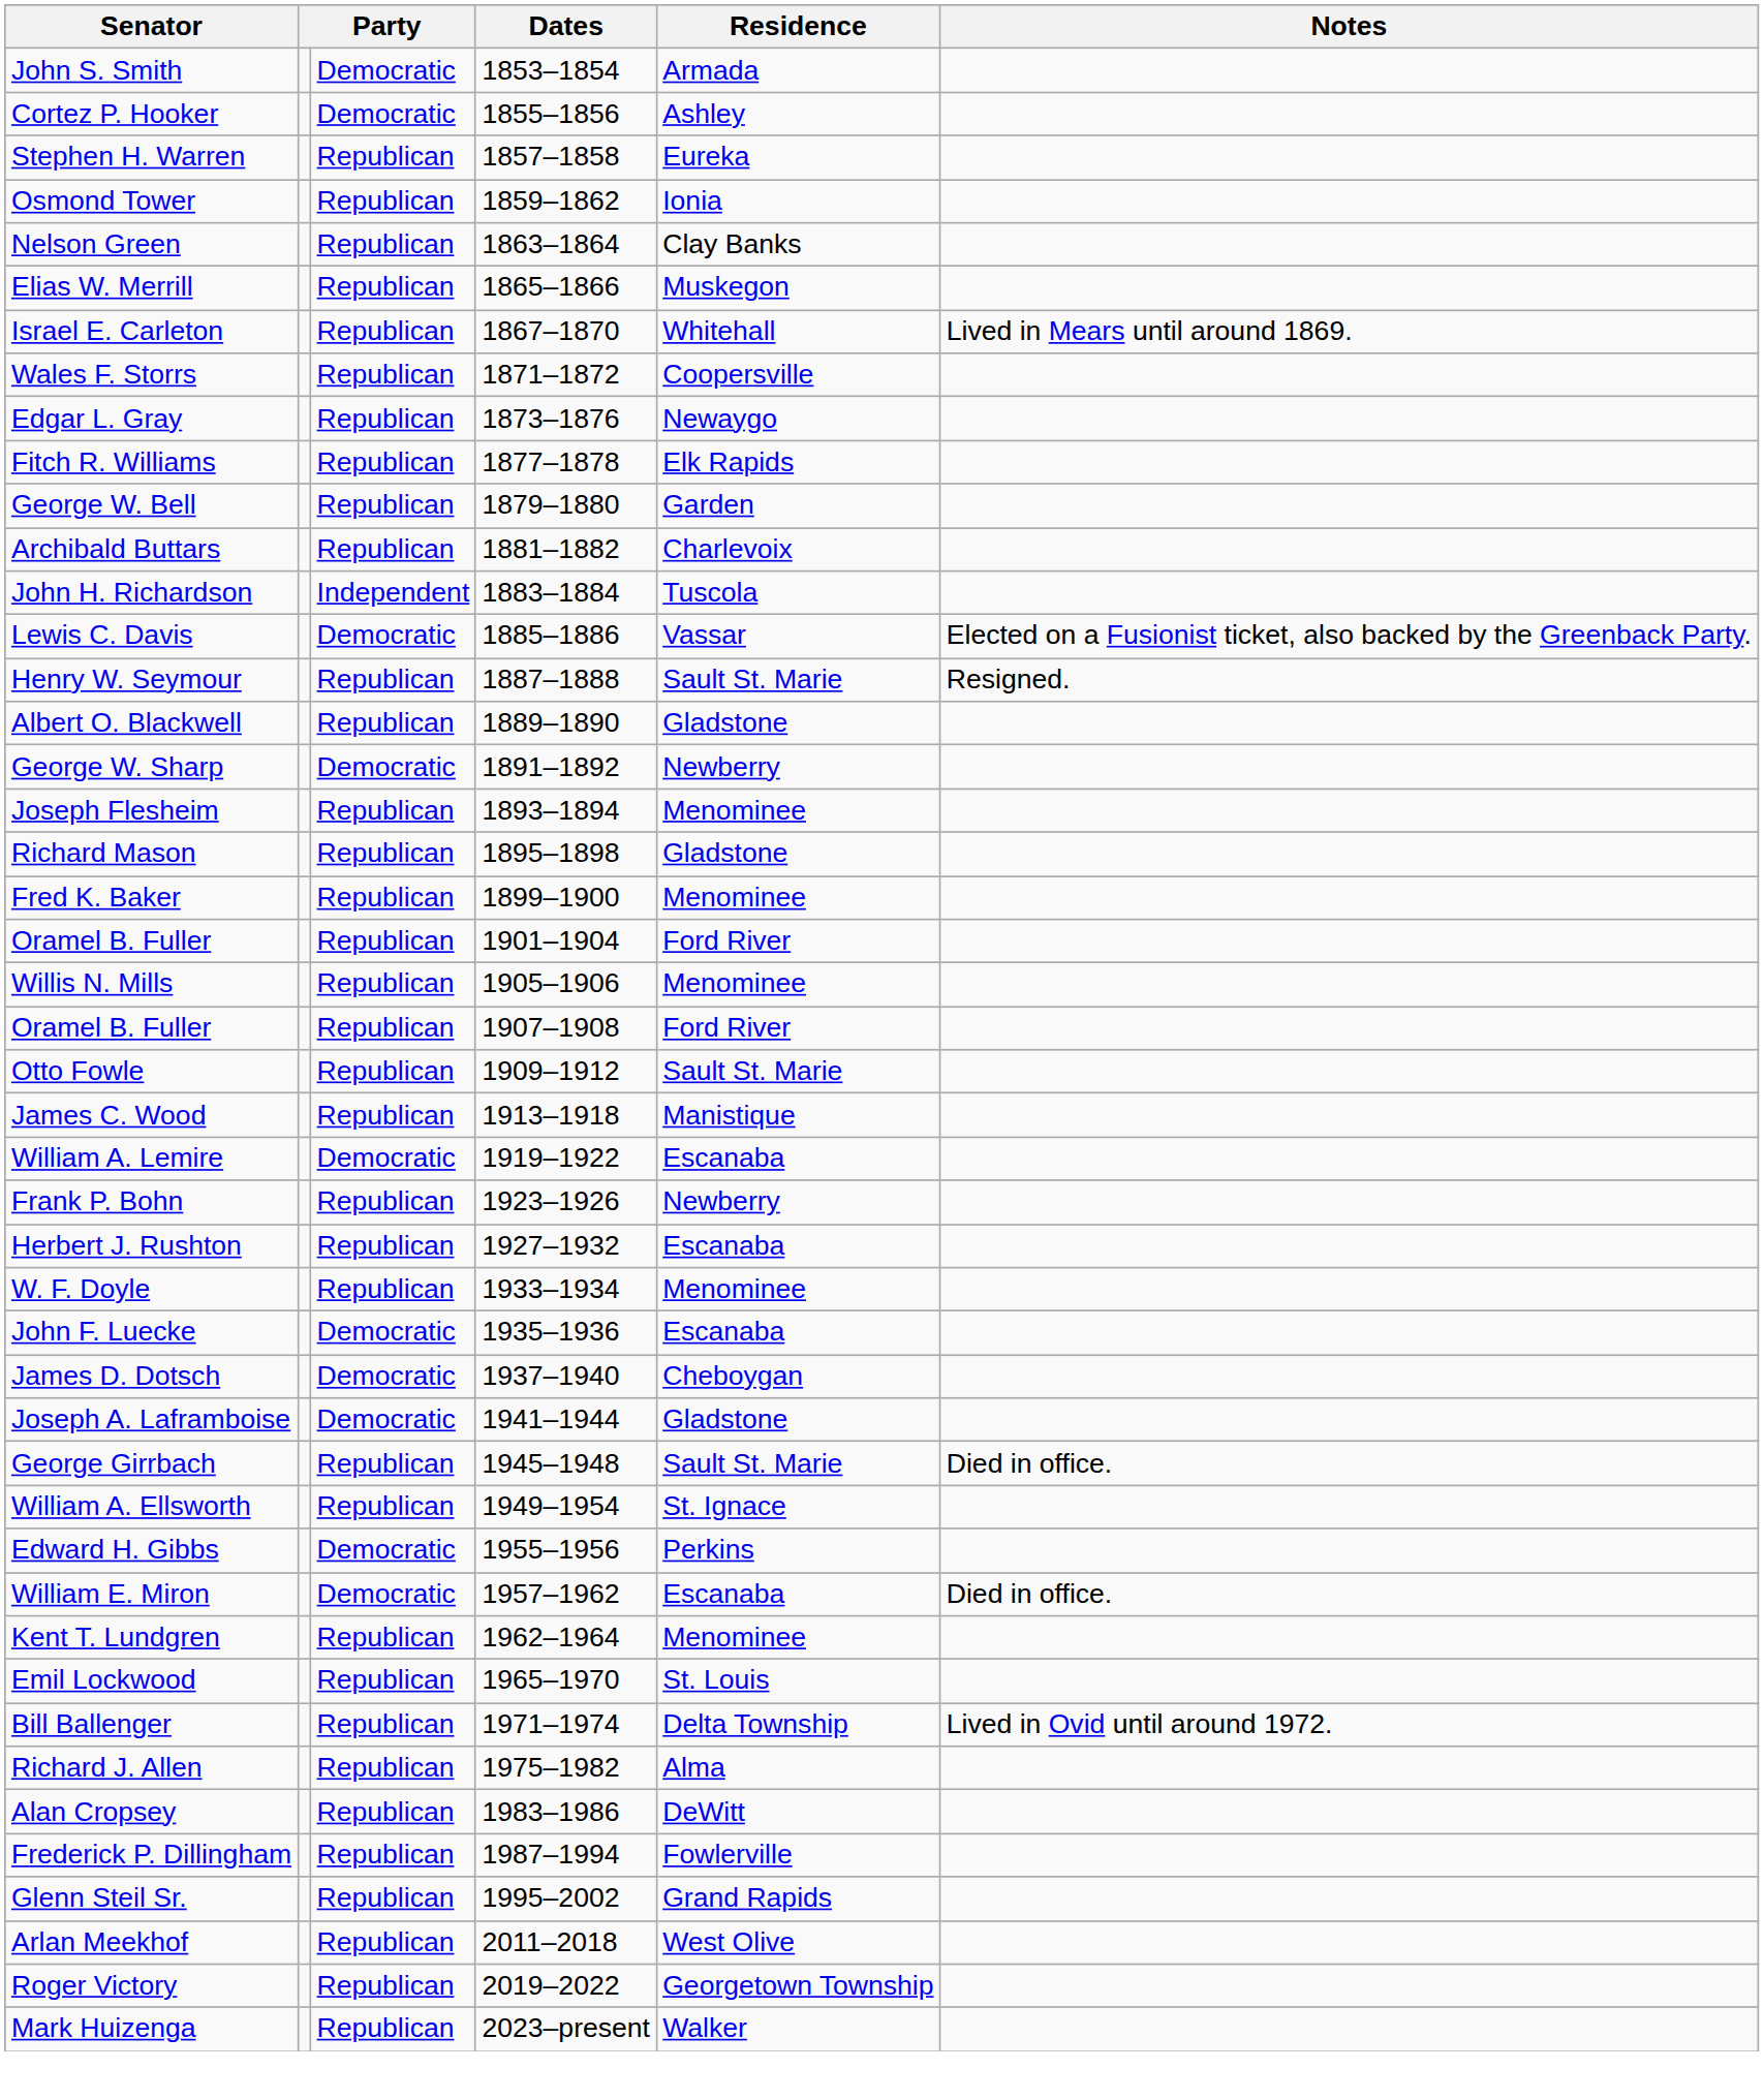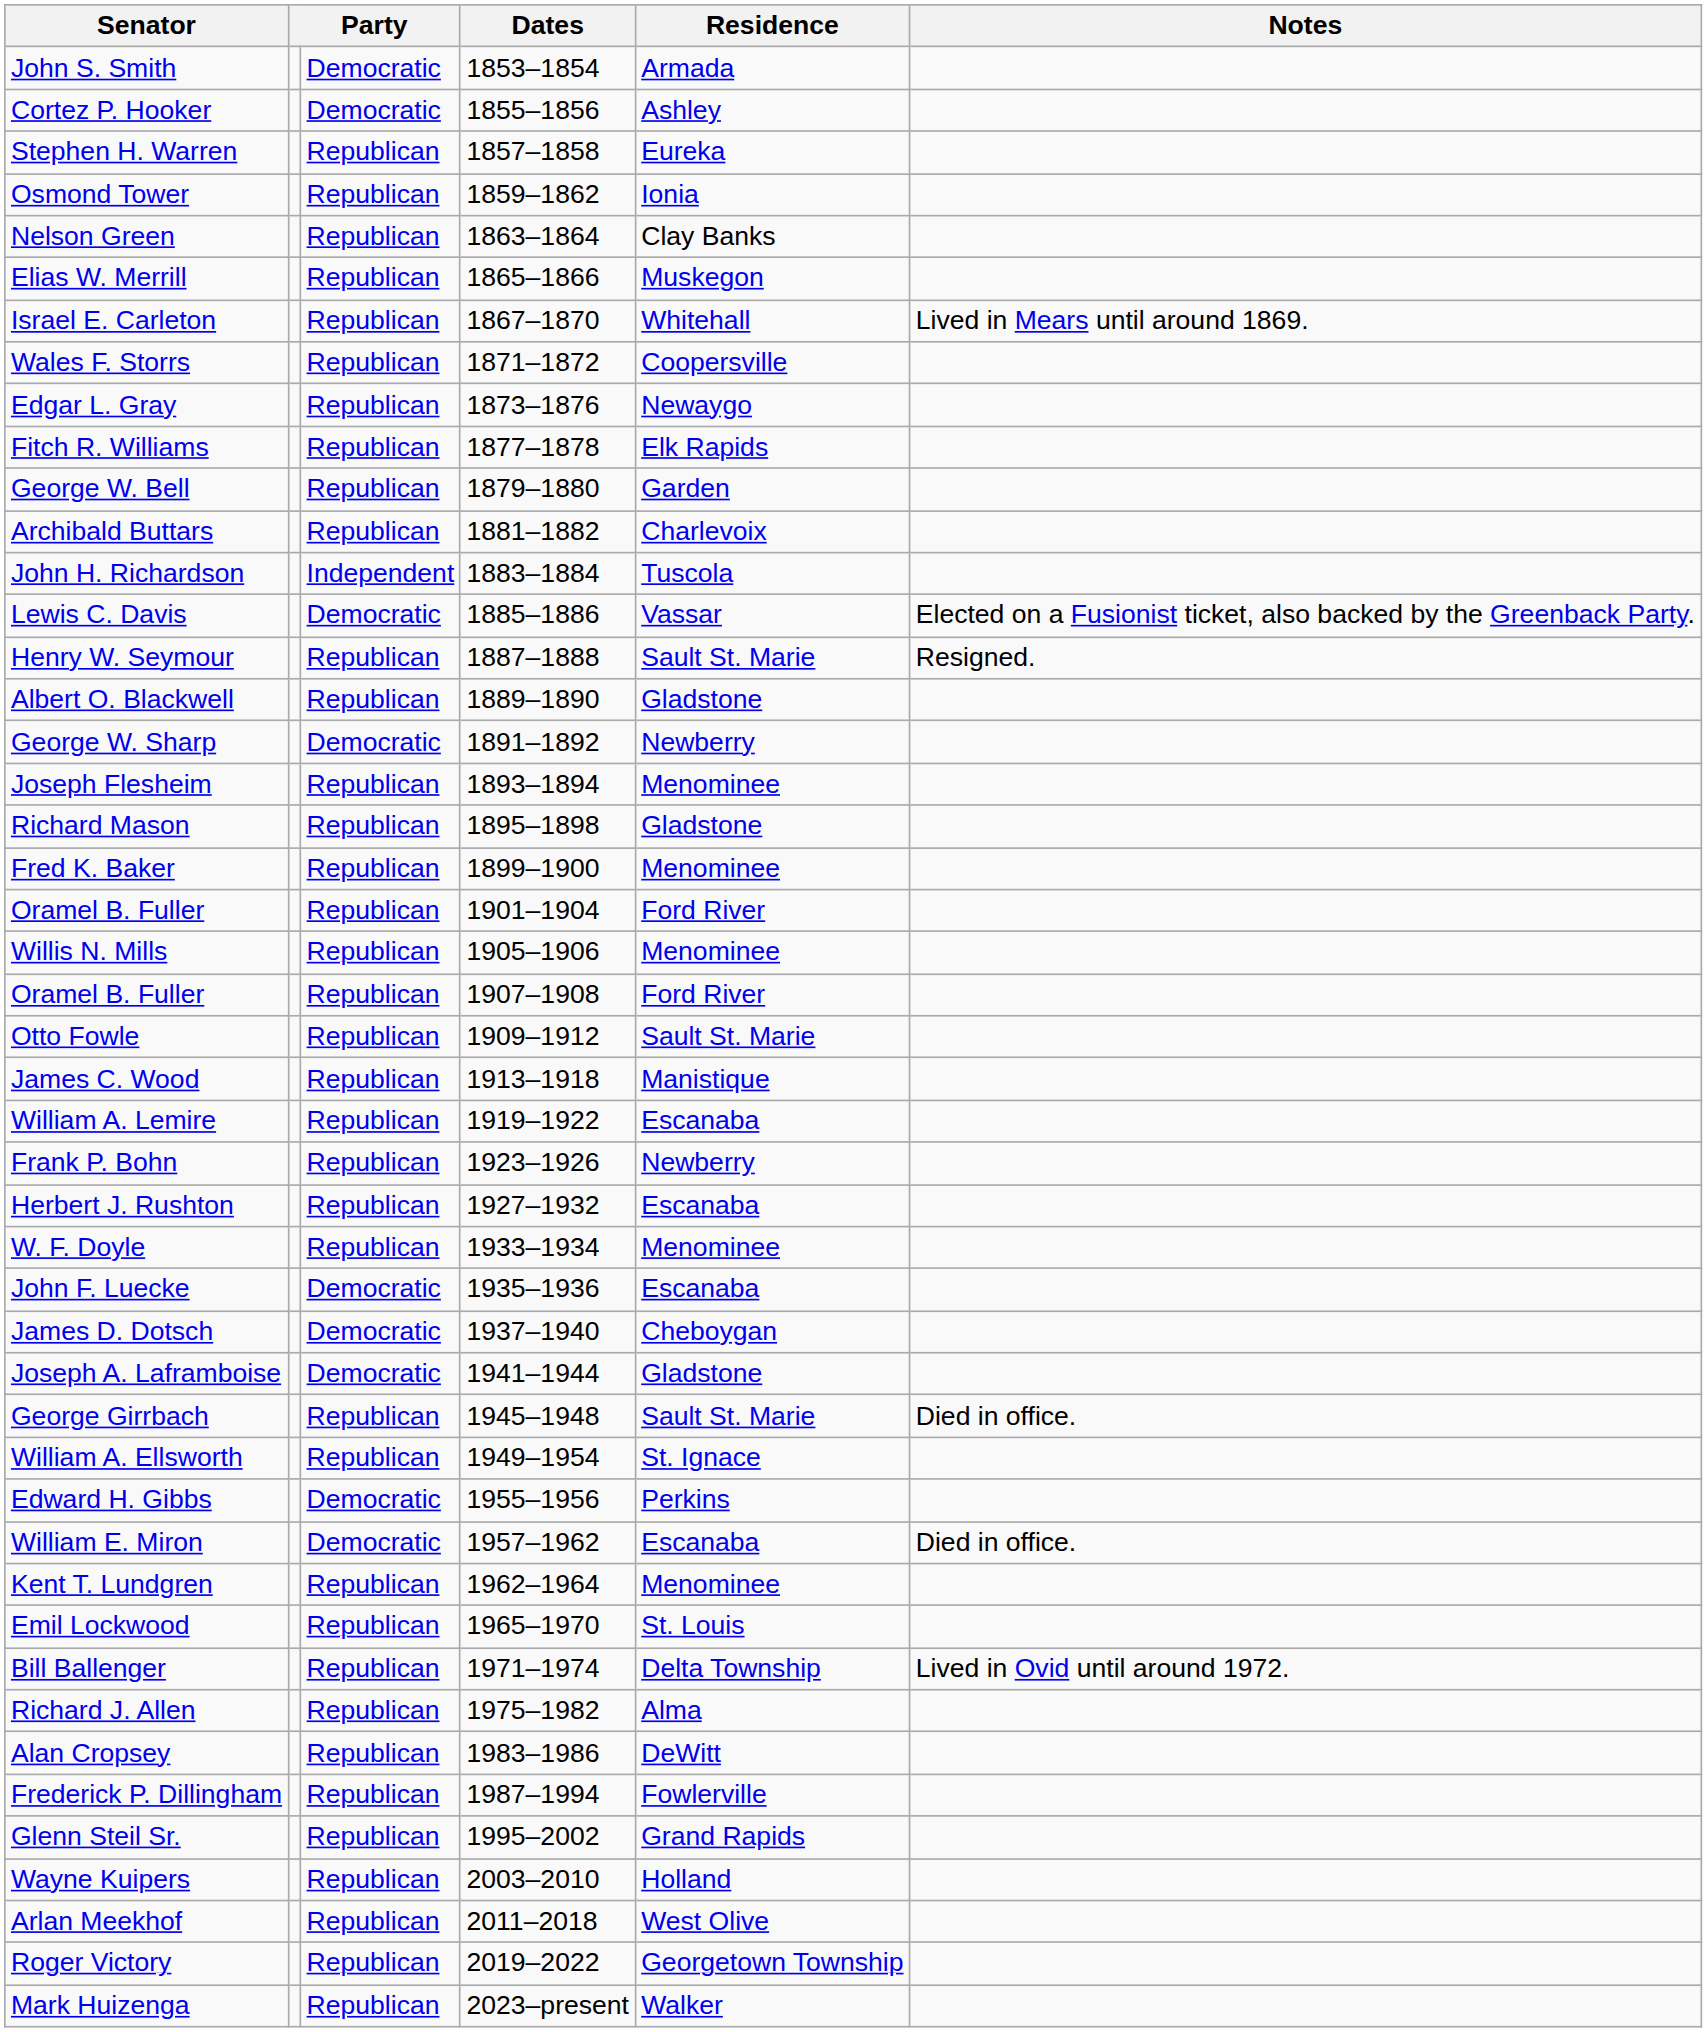William A. Lemire | column 3: Democratic -> Republican
+ row: Wayne Kuipers | Republican | 2003–2010 | Holland
